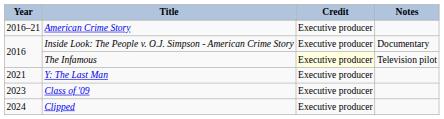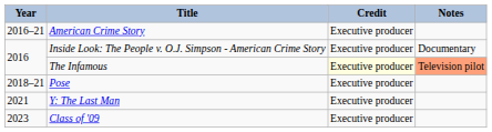The Infamous | Notes: no background -> lightsalmon background
+ row: 2018–21 | Pose | Executive producer
- row: 2024 | Clipped | Executive producer
